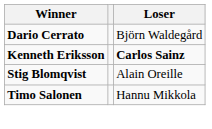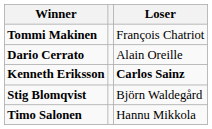+ row: Tommi Makinen | François Chatriot
Dario Cerrato | Loser: Björn Waldegård -> Alain Oreille
Stig Blomqvist | Loser: Alain Oreille -> Björn Waldegård
